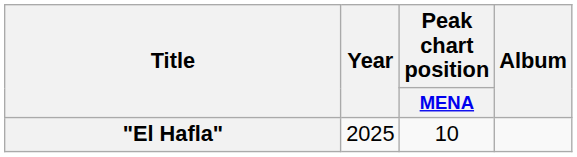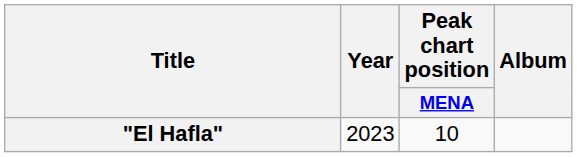"El Hafla" | Year: 2025 -> 2023
